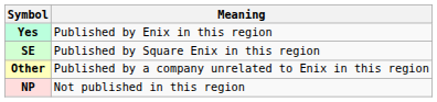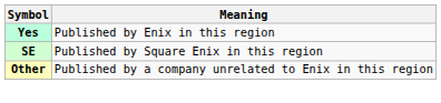- row: NP | Not published in this region
